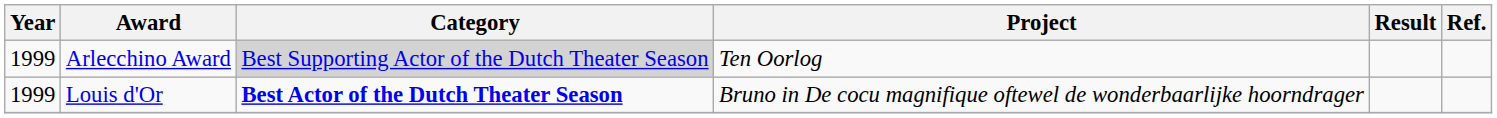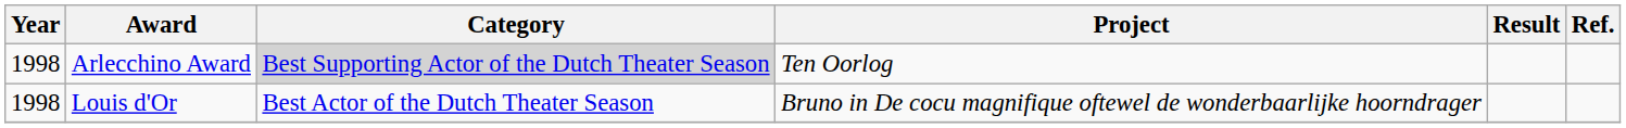Arlecchino Award | Year: 1999 -> 1998
Louis d'Or | Year: 1999 -> 1998
Louis d'Or | Category: bold -> normal
